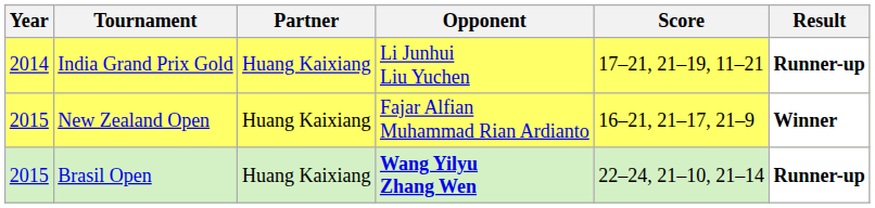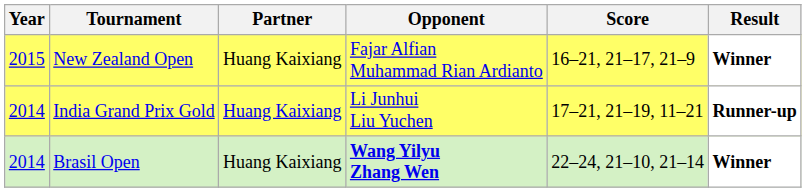rows swapped: India Grand Prix Gold <-> New Zealand Open
Brasil Open | Year: 2015 -> 2014
Brasil Open | Result: Runner-up -> Winner
